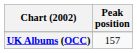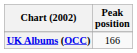UK Albums (OCC) | Peak position: 157 -> 166
